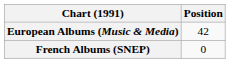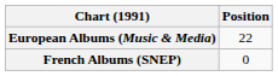European Albums (Music & Media) | Position: 42 -> 22
